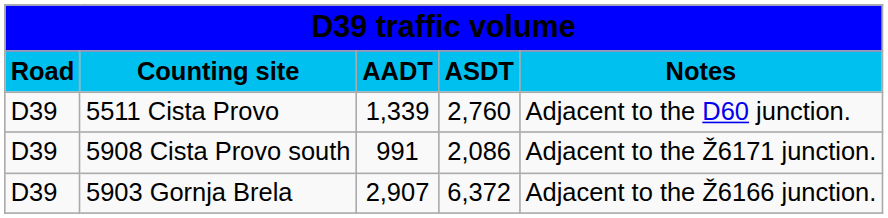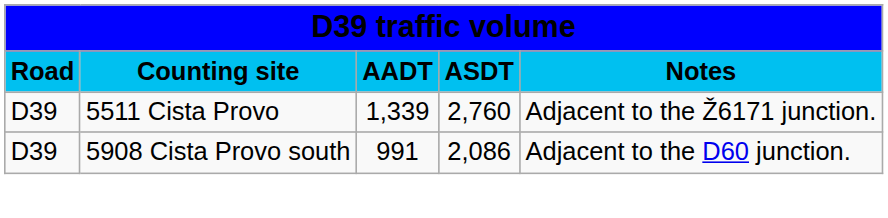5511 Cista Provo | column 5: Adjacent to the D60 junction. -> Adjacent to the Ž6171 junction.
5908 Cista Provo south | column 5: Adjacent to the Ž6171 junction. -> Adjacent to the D60 junction.
- row: D39 | 5903 Gornja Brela | 2,907 | 6,372 | Adjacent to the Ž6166 junction.
